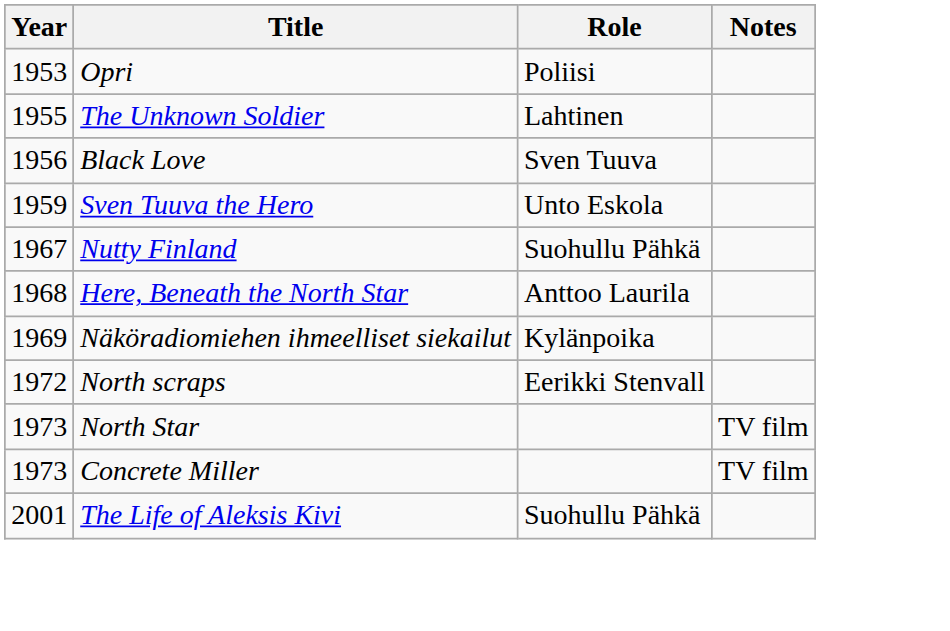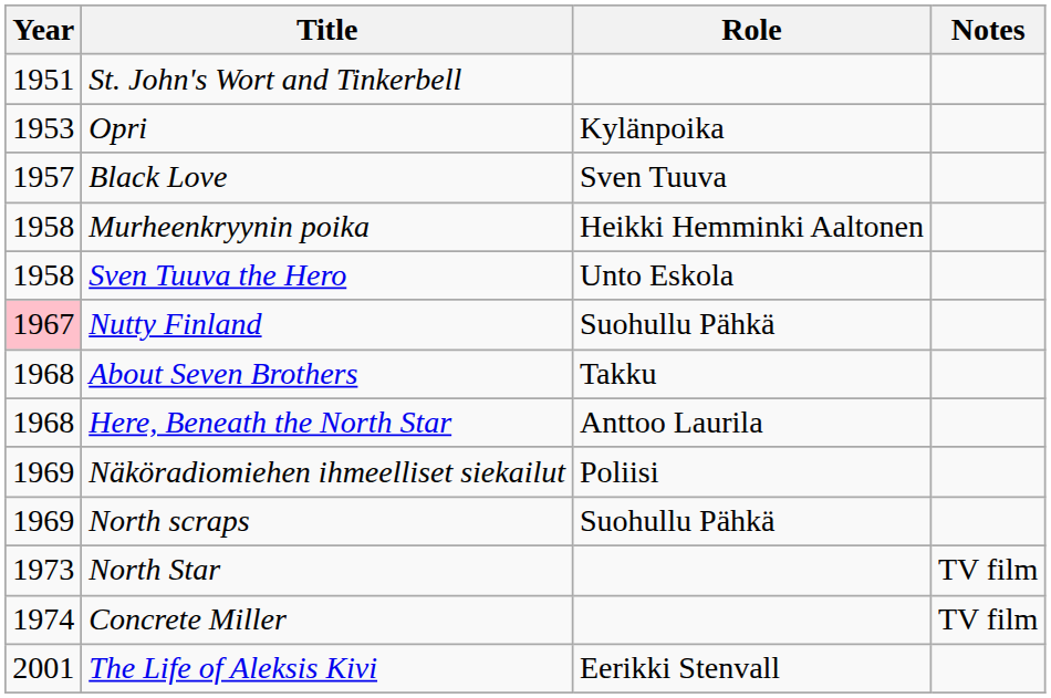+ row: 1951 | St. John's Wort and Tinkerbell
Opri | Role: Poliisi -> Kylänpoika
- row: 1955 | The Unknown Soldier | Lahtinen
Black Love | Year: 1956 -> 1957
+ row: 1958 | Murheenkryynin poika | Heikki Hemminki Aaltonen
Sven Tuuva the Hero | Year: 1959 -> 1958
Nutty Finland | Year: no background -> pink background
+ row: 1968 | About Seven Brothers | Takku
Näköradiomiehen ihmeelliset siekailut | Role: Kylänpoika -> Poliisi
North scraps | Year: 1972 -> 1969
North scraps | Role: Eerikki Stenvall -> Suohullu Pähkä
Concrete Miller | Year: 1973 -> 1974
The Life of Aleksis Kivi | Role: Suohullu Pähkä -> Eerikki Stenvall
